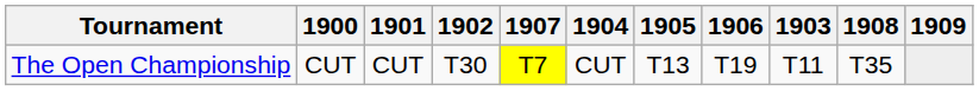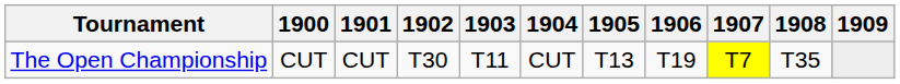columns swapped: 1903 <-> 1907
